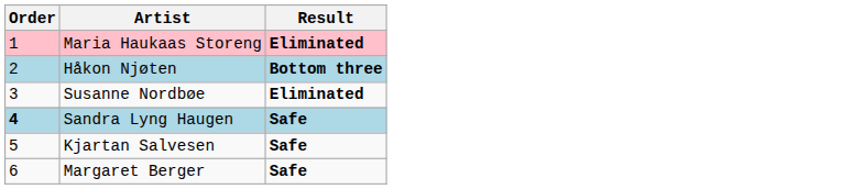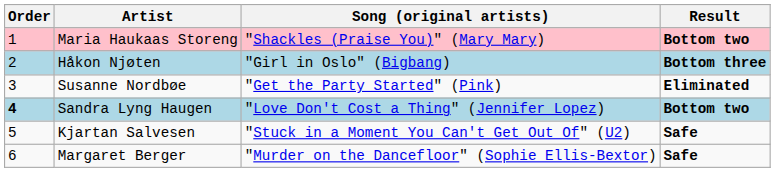+ column: Song (original artists) | "Shackles (Praise You)" (Mary Mary) | "Girl in Oslo" (Bigbang) | "Get the Party Started" (Pink) | "Love Don't Cost a Thing" (Jennifer Lopez) | "Stuck in a Moment You Can't Get Out Of" (U2) | "Murder on the Dancefloor" (Sophie Ellis-Bextor)
Maria Haukaas Storeng | Result: Eliminated -> Bottom two
Sandra Lyng Haugen | Result: Safe -> Bottom two
